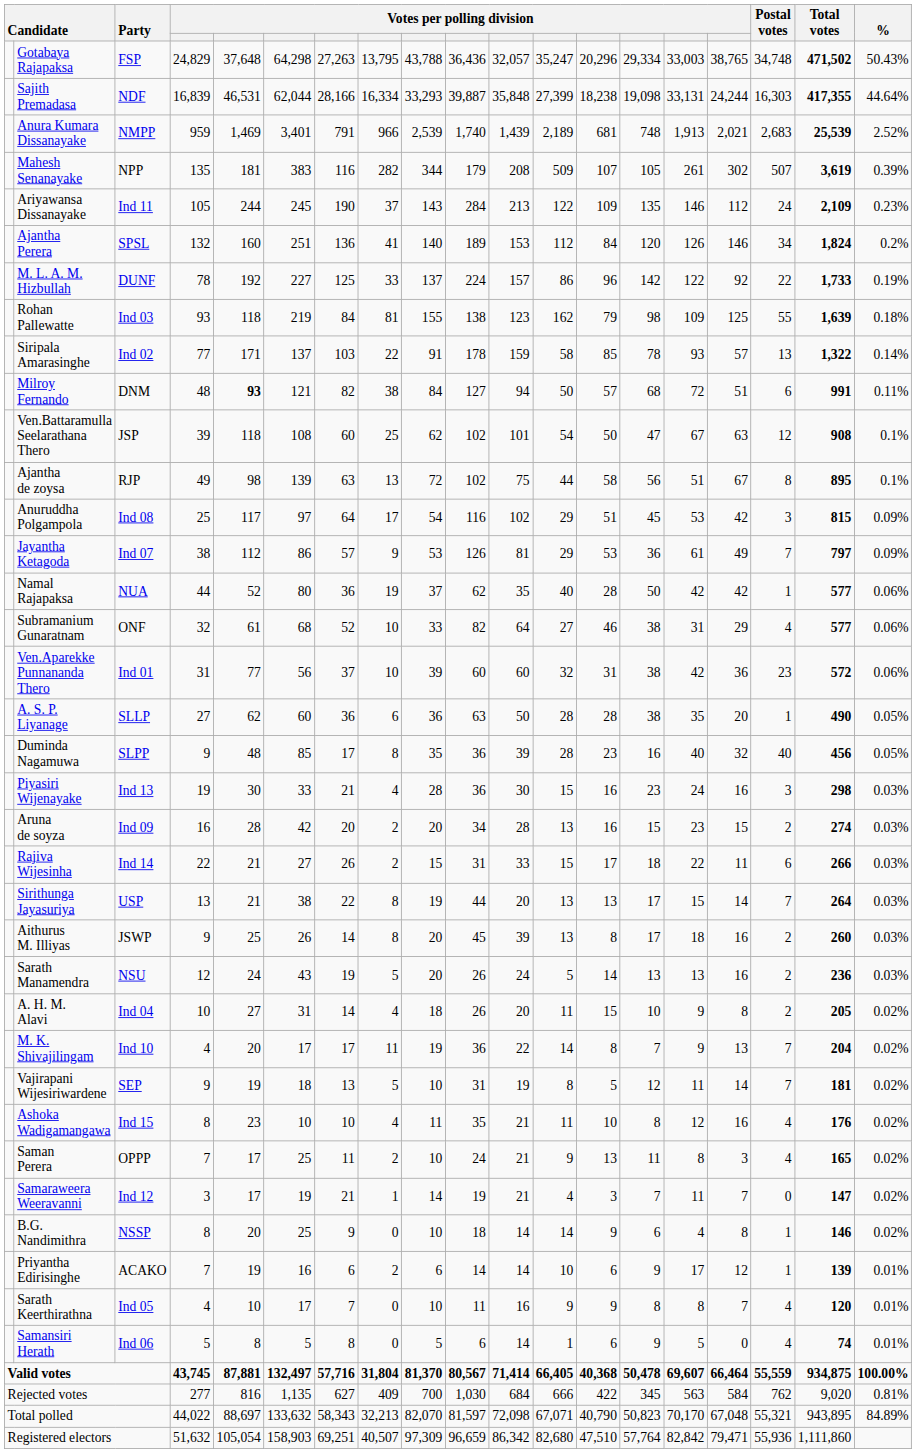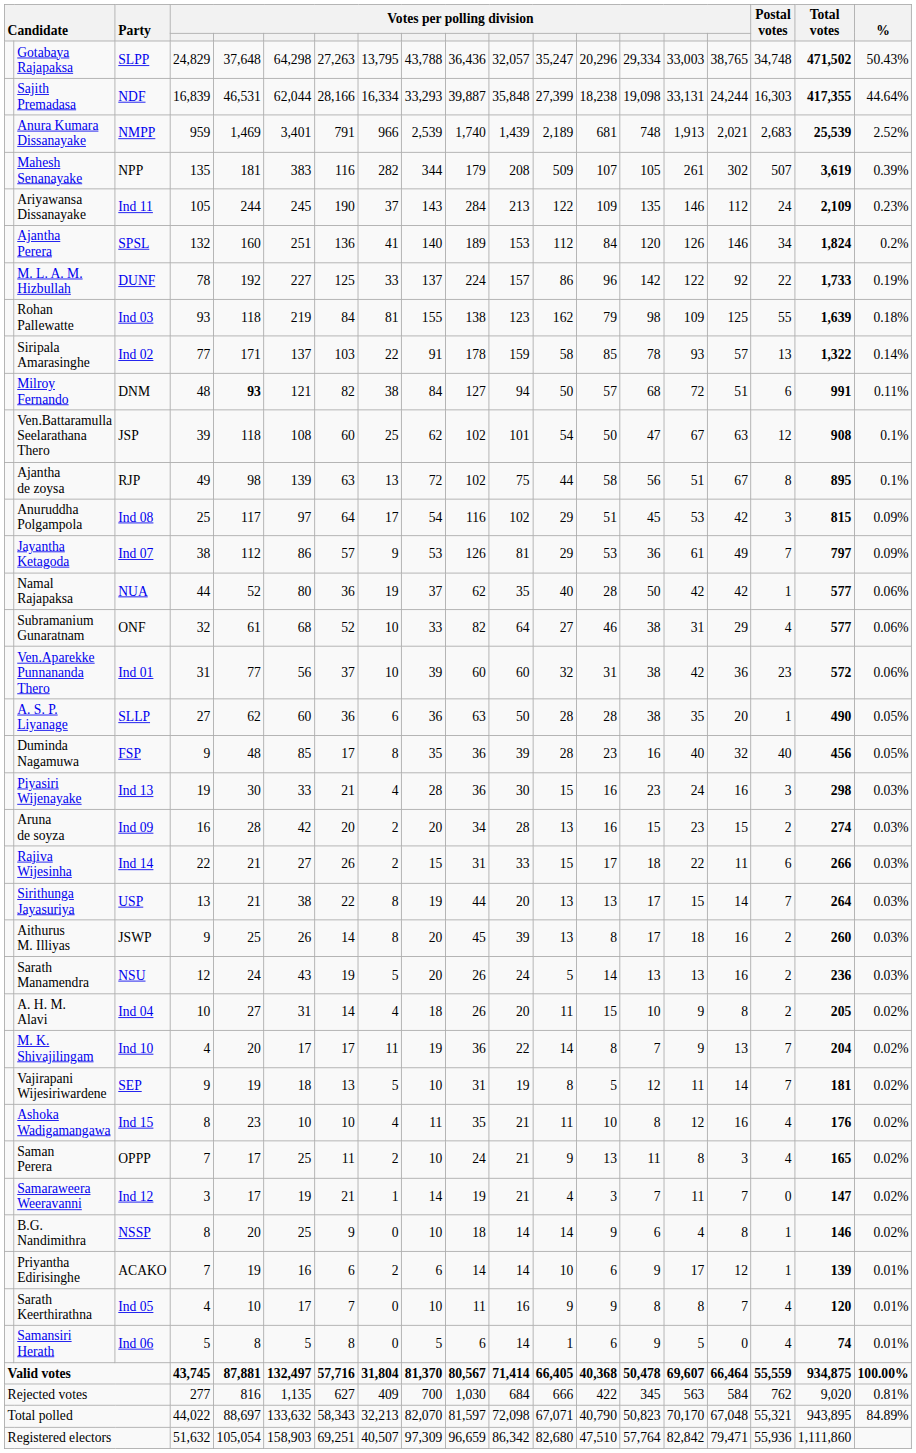Gotabaya Rajapaksa | Party: FSP -> SLPP
Duminda Nagamuwa | Party: SLPP -> FSP
